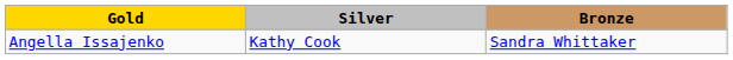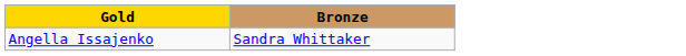- column: Silver | Kathy Cook
